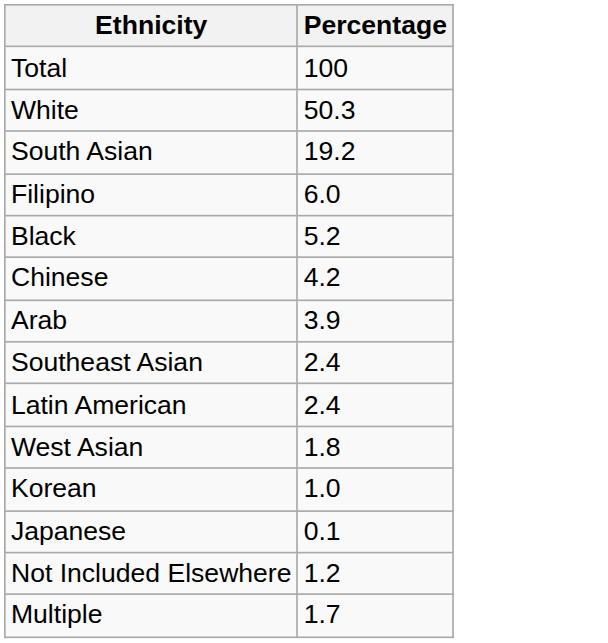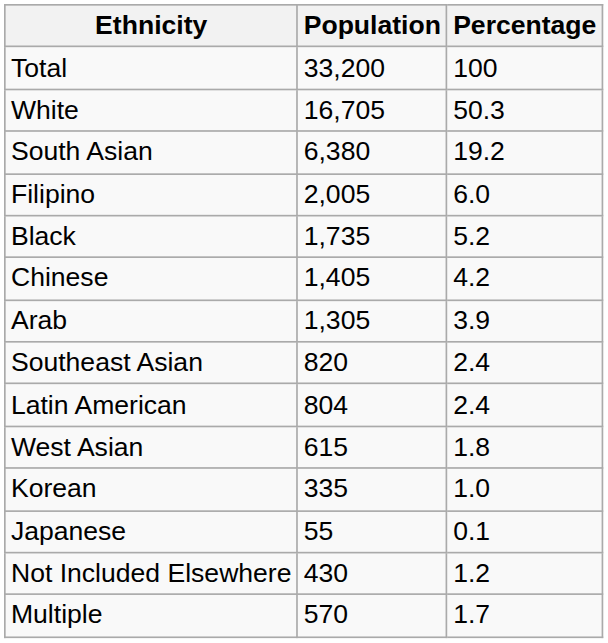+ column: Population | 33,200 | 16,705 | 6,380 | 2,005 | 1,735 | 1,405 | 1,305 | 820 | 804 | 615 | 335 | 55 | 430 | 570
